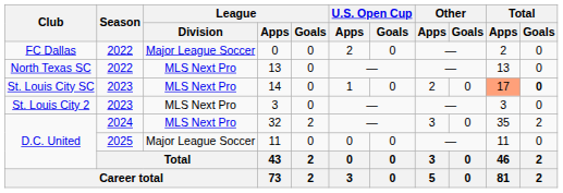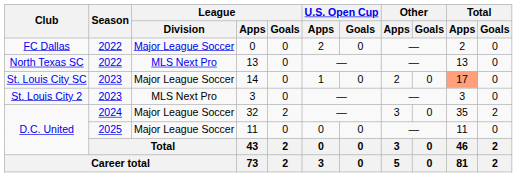14 | League / Division: MLS Next Pro -> Major League Soccer
14 | Total / Goals: bold -> normal
32 | League / Division: MLS Next Pro -> Major League Soccer
